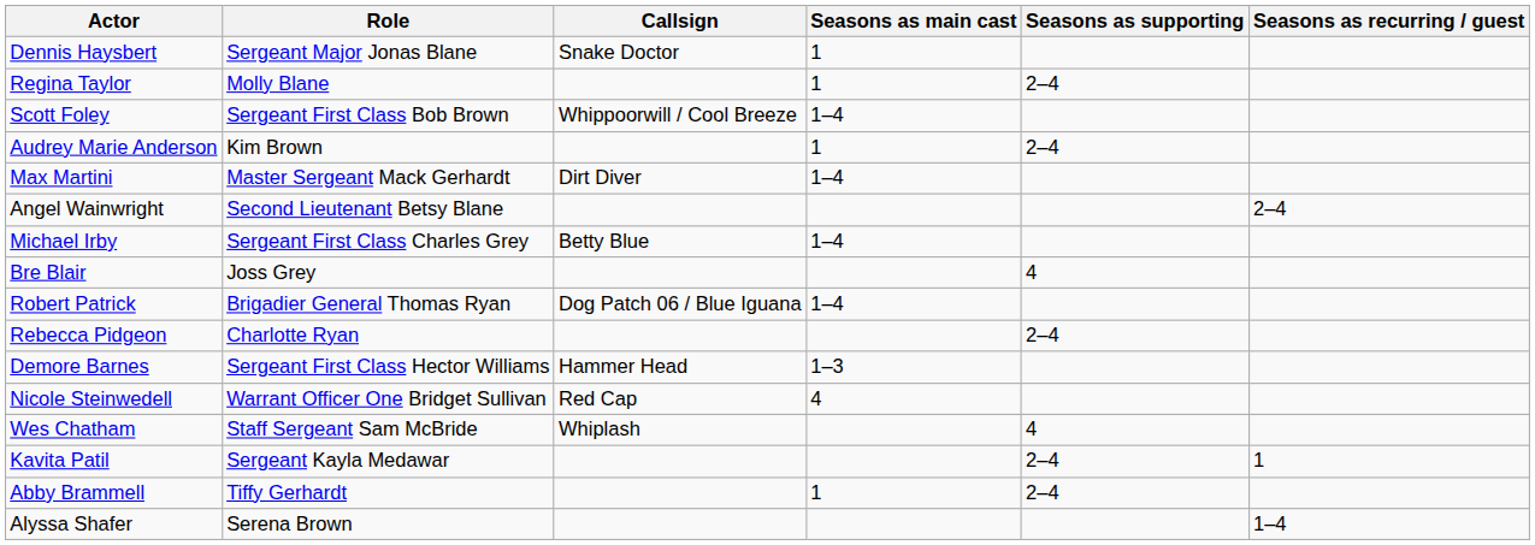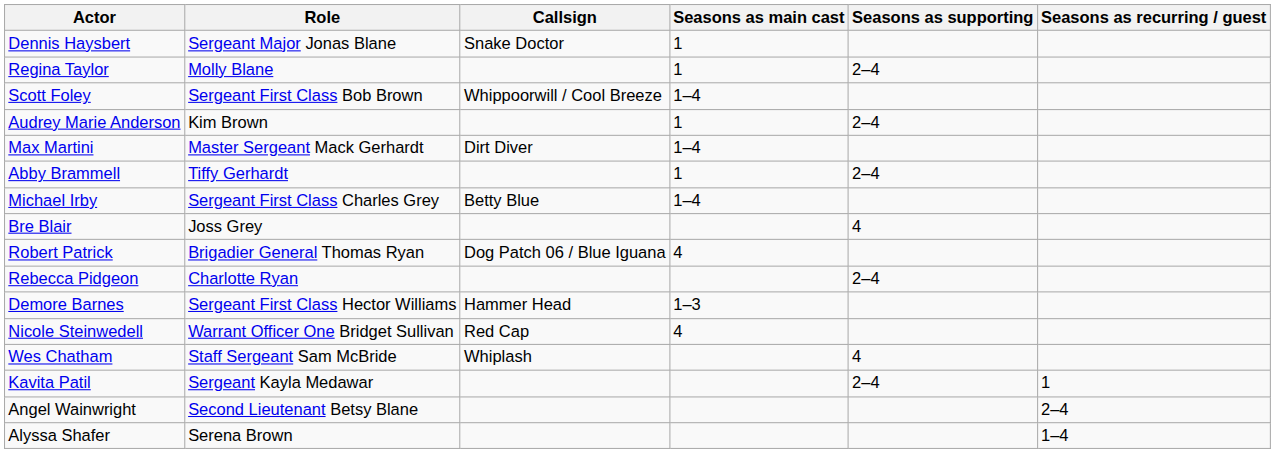rows swapped: Abby Brammell <-> Angel Wainwright
Robert Patrick | Seasons as main cast: 1–4 -> 4
